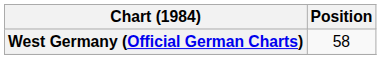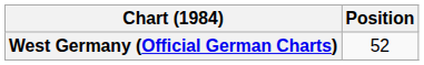West Germany (Official German Charts) | Position: 58 -> 52
